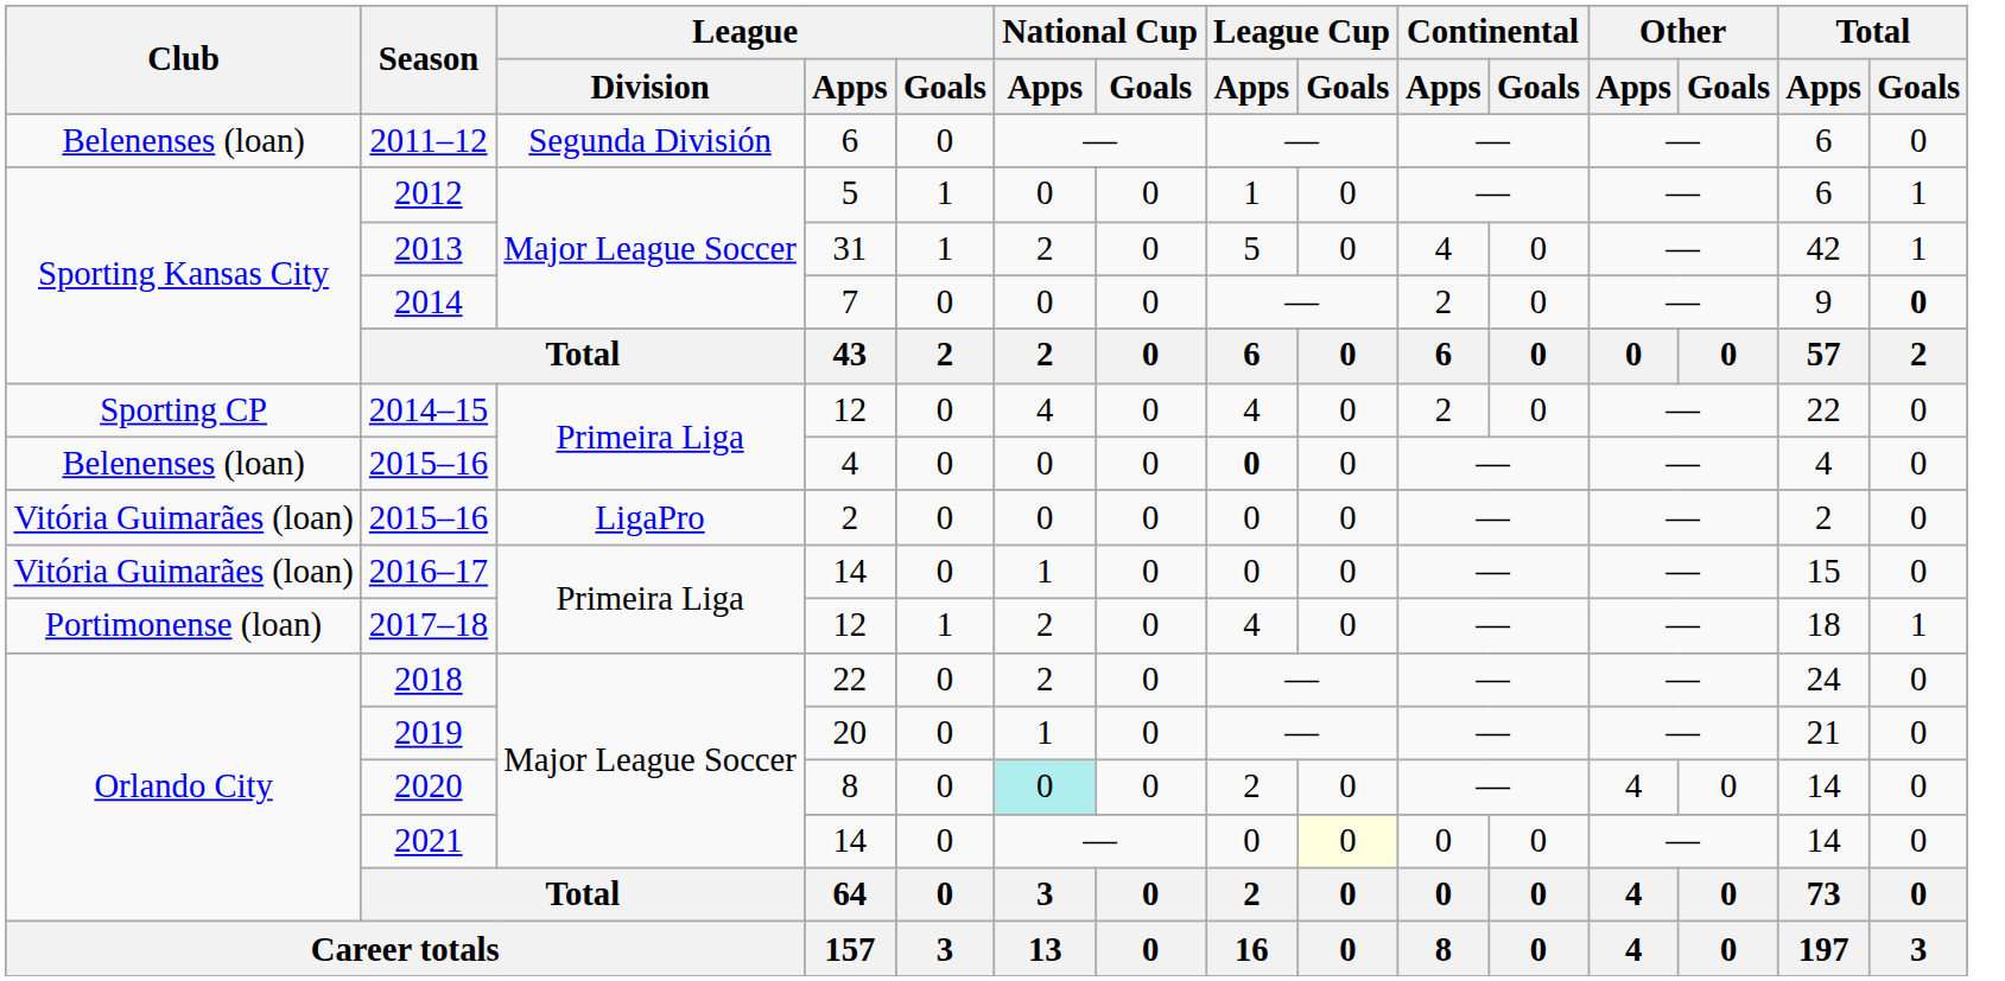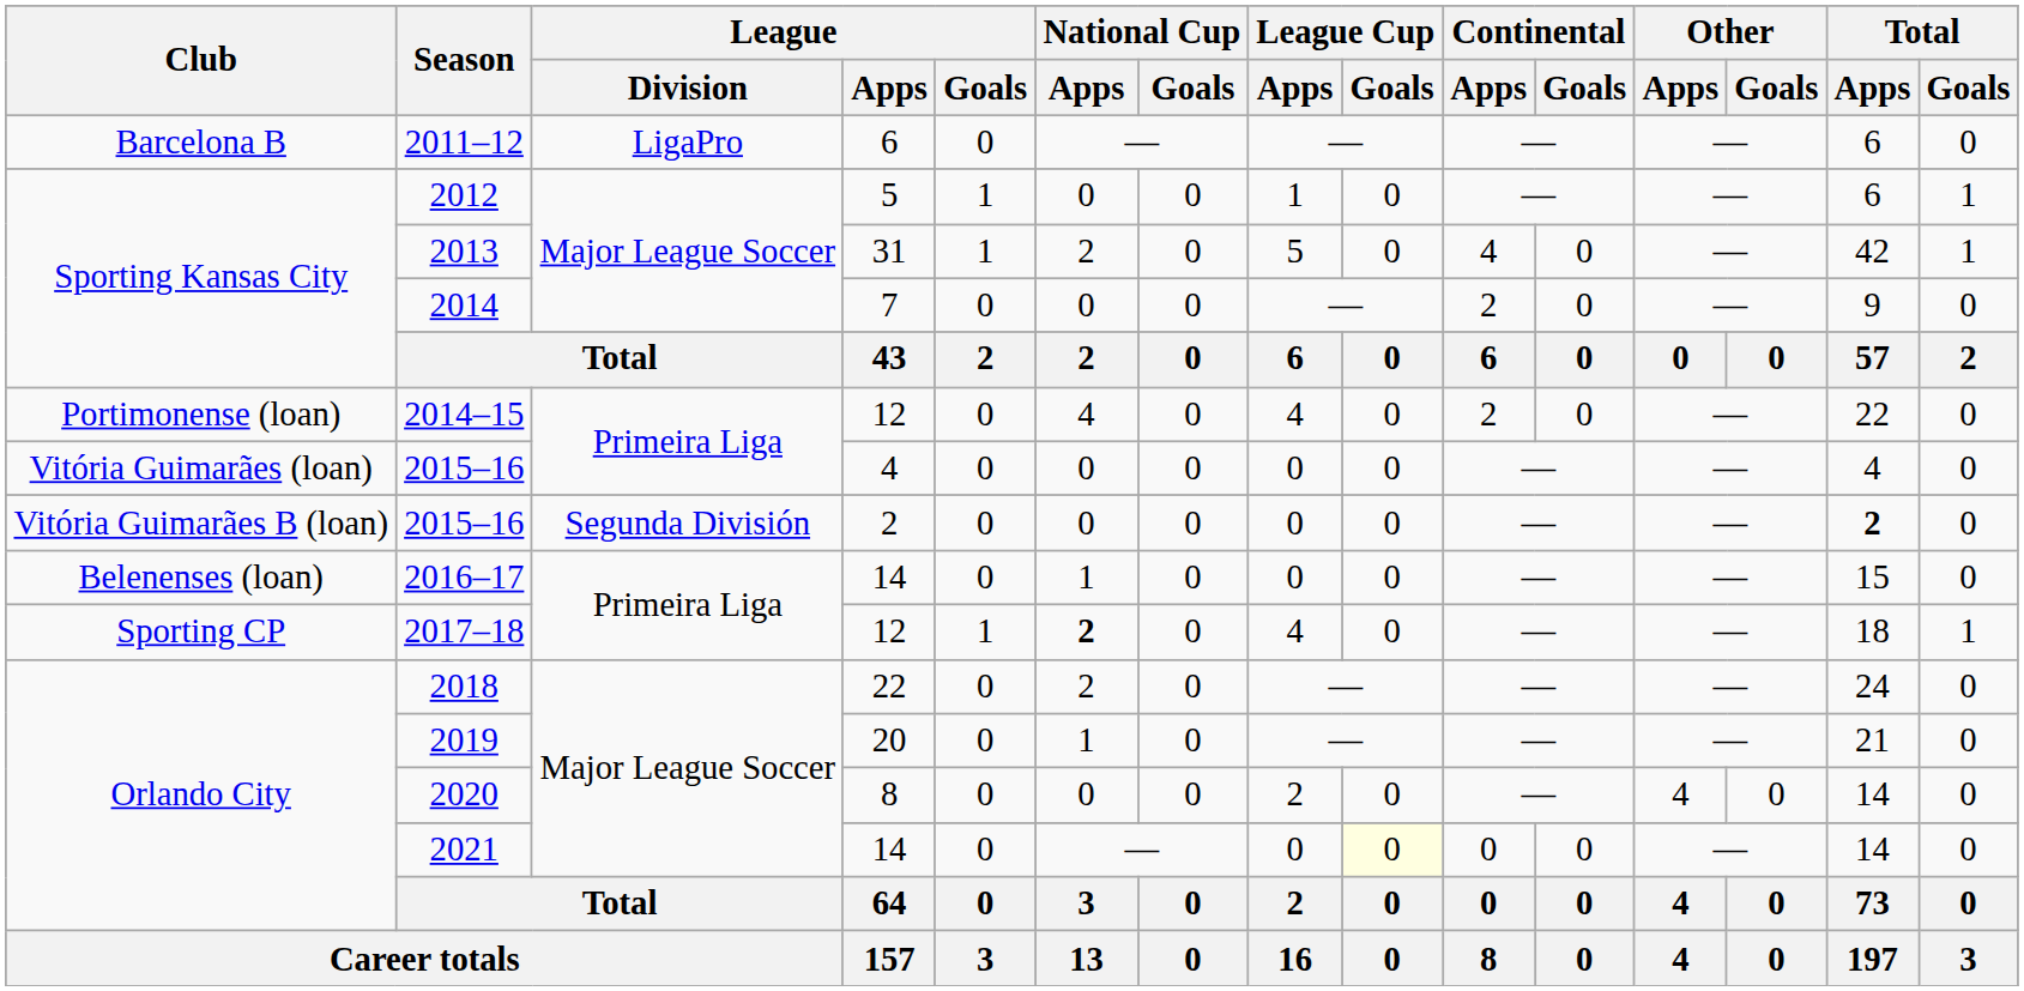2011–12 | Club: Belenenses (loan) -> Barcelona B
2011–12 | League / Division: Segunda División -> LigaPro
2014 | Total / Goals: bold -> normal
2014–15 | Club: Sporting CP -> Portimonense (loan)
2015–16 / 4 | Club: Belenenses (loan) -> Vitória Guimarães (loan)
2015–16 / 4 | League Cup / Apps: bold -> normal
2015–16 / 2 | Club: Vitória Guimarães (loan) -> Vitória Guimarães B (loan)
2015–16 / 2 | League / Division: LigaPro -> Segunda División
2015–16 / 2 | Total / Apps: normal -> bold
2016–17 | Club: Vitória Guimarães (loan) -> Belenenses (loan)
2017–18 | Club: Portimonense (loan) -> Sporting CP
2017–18 | National Cup / Apps: normal -> bold
2020 | National Cup / Apps: paleturquoise background -> no background
